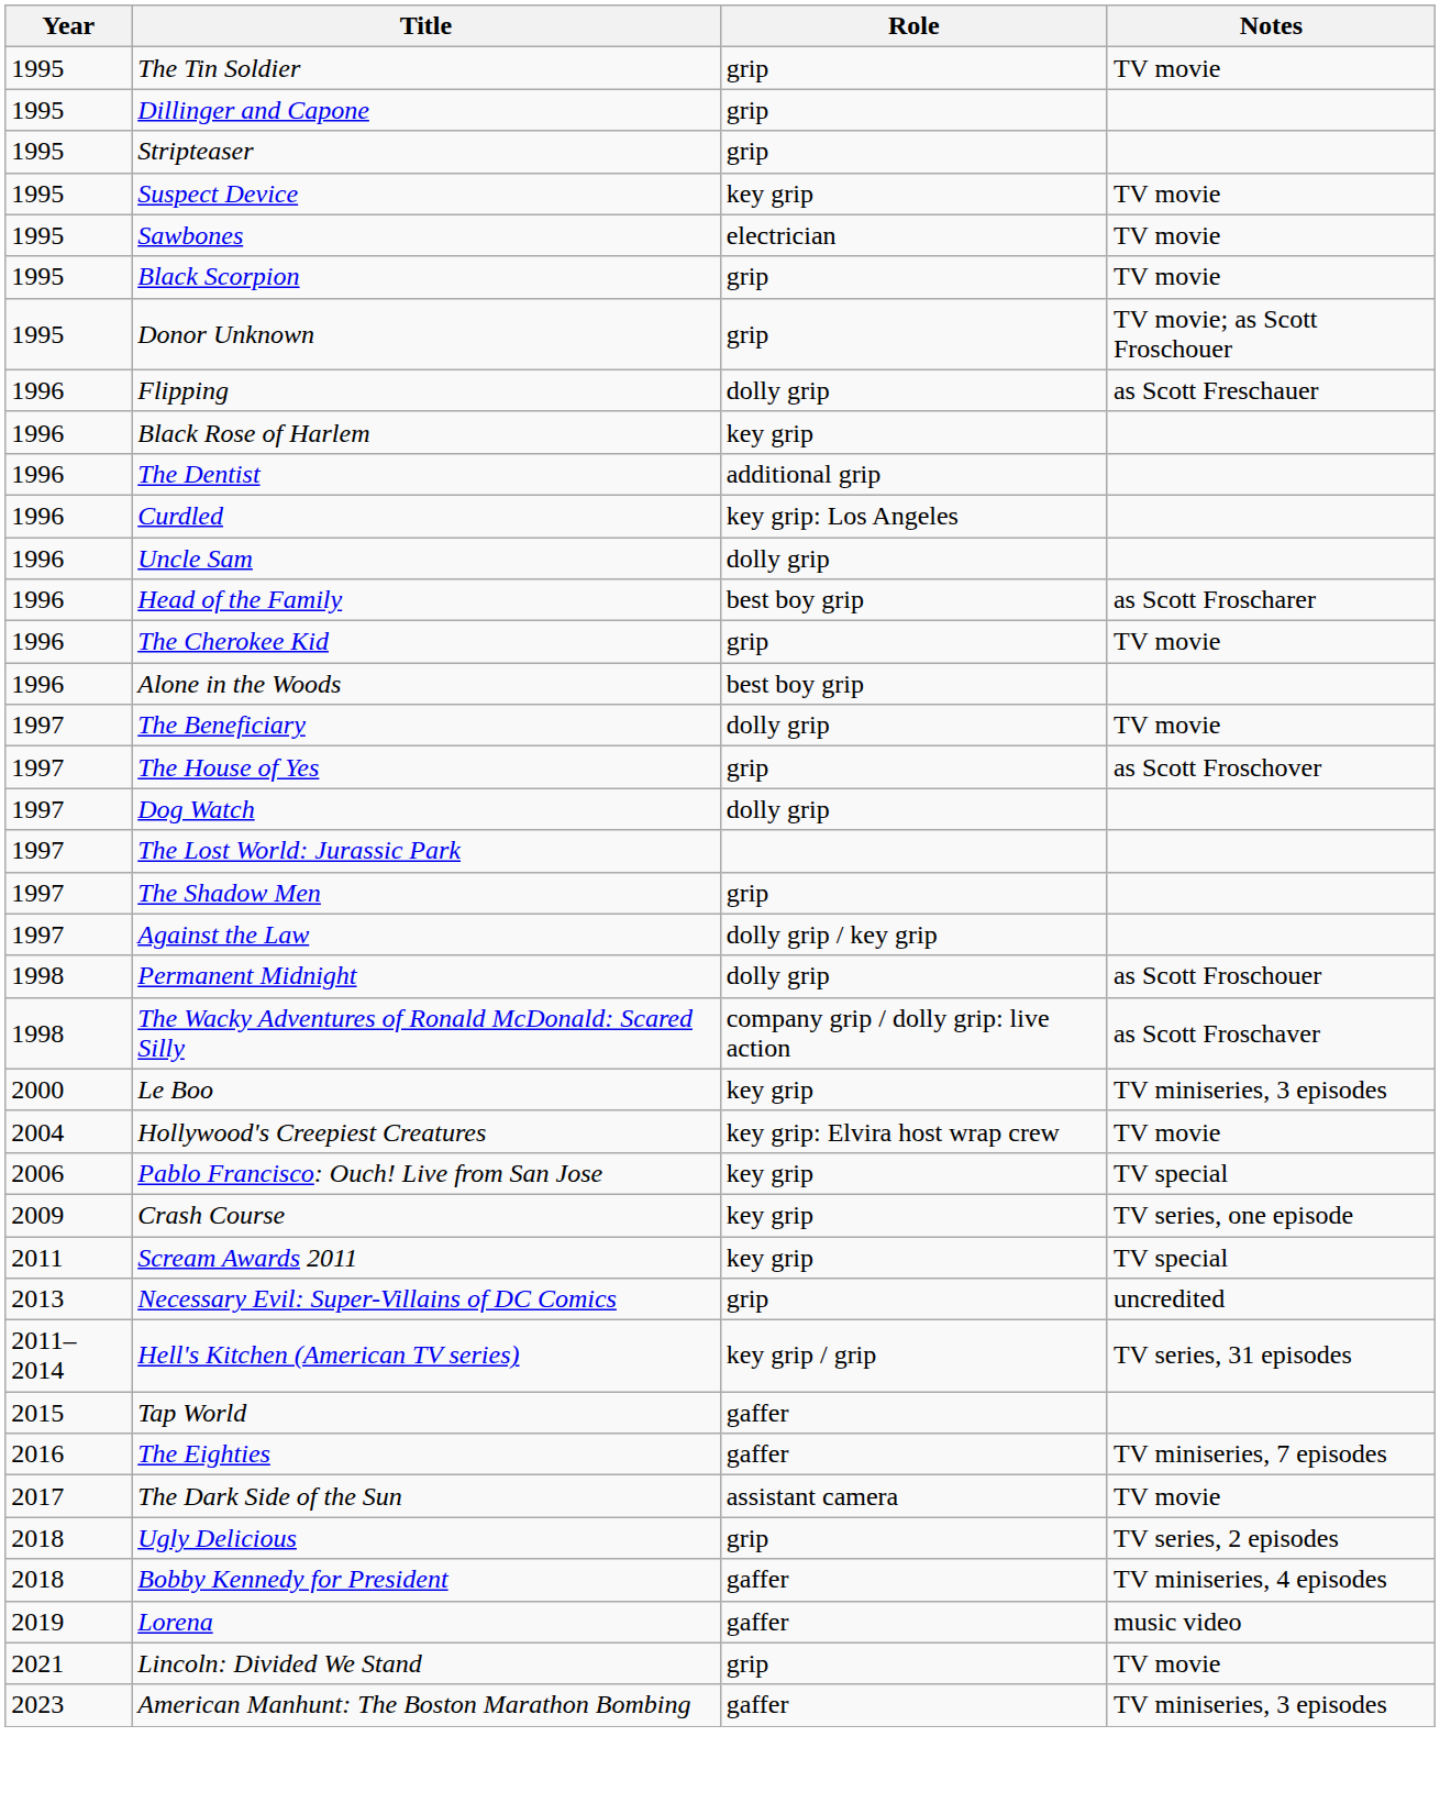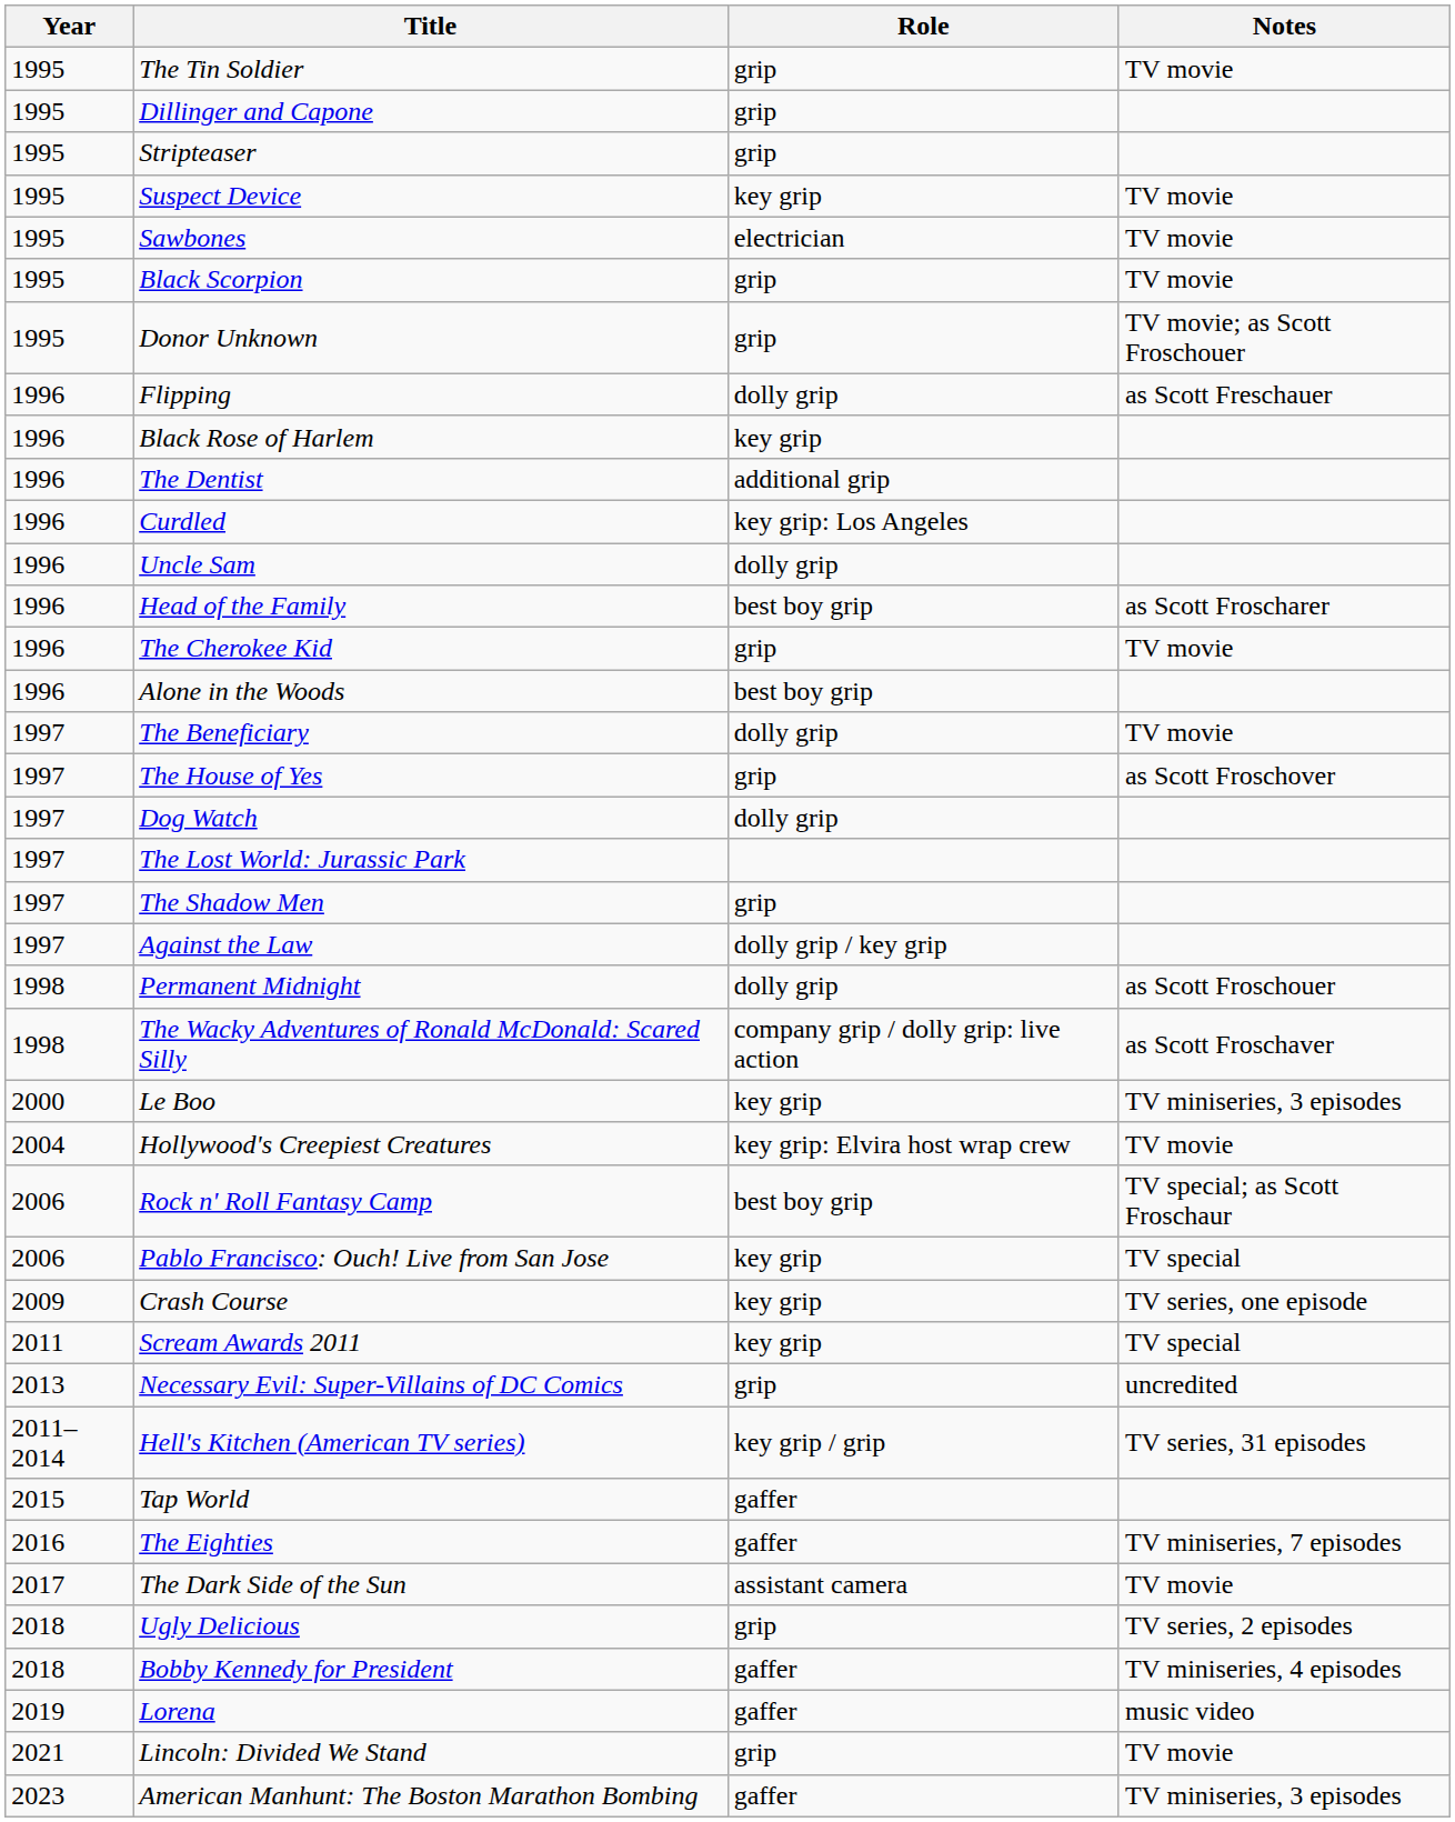+ row: 2006 | Rock n' Roll Fantasy Camp | best boy grip | TV special; as Scott Froschaur
